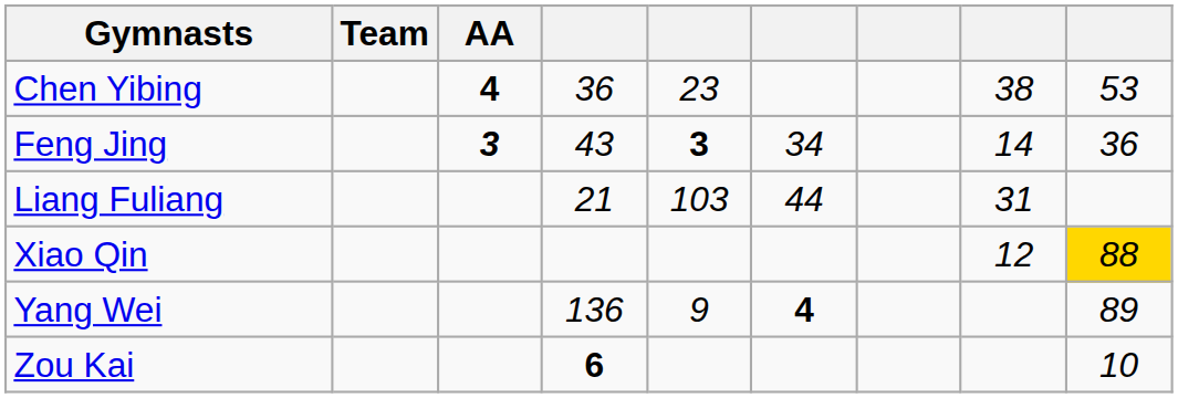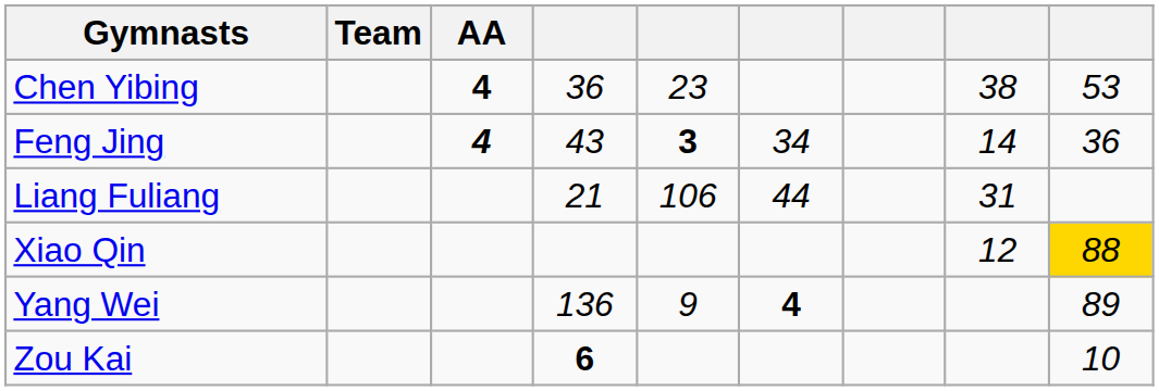Feng Jing | AA: 3 -> 4
Liang Fuliang | column 5: 103 -> 106
